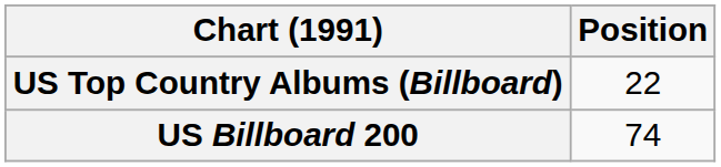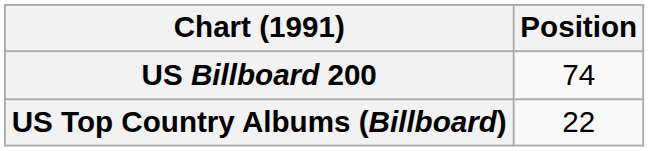rows swapped: US Billboard 200 <-> US Top Country Albums (Billboard)
